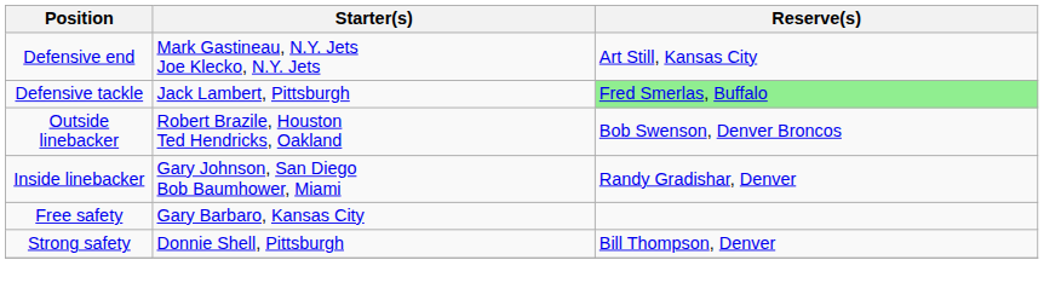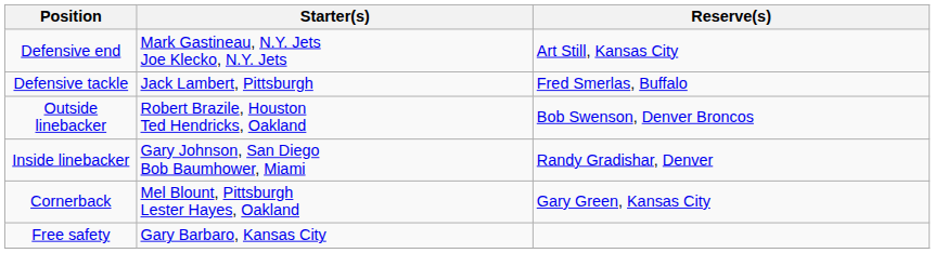Defensive tackle | Reserve(s): lightgreen background -> no background
+ row: Cornerback | Mel Blount, Pittsburgh Lester Hayes, Oakland | Gary Green, Kansas City
- row: Strong safety | Donnie Shell, Pittsburgh | Bill Thompson, Denver
